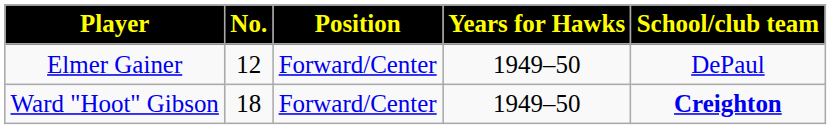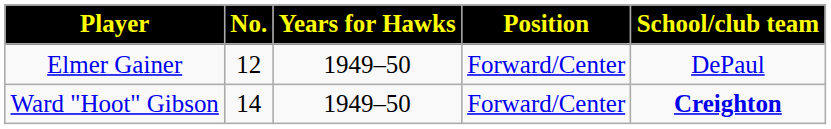columns swapped: Position <-> Years for Hawks
Ward "Hoot" Gibson | No.: 18 -> 14
